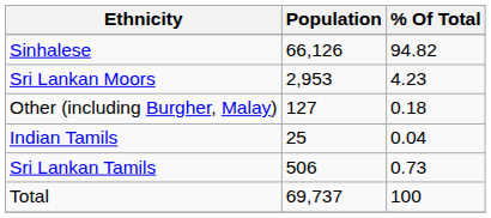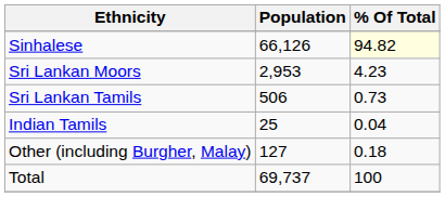Sinhalese | % Of Total: no background -> lightyellow background
rows swapped: Sri Lankan Tamils <-> Other (including Burgher, Malay)
